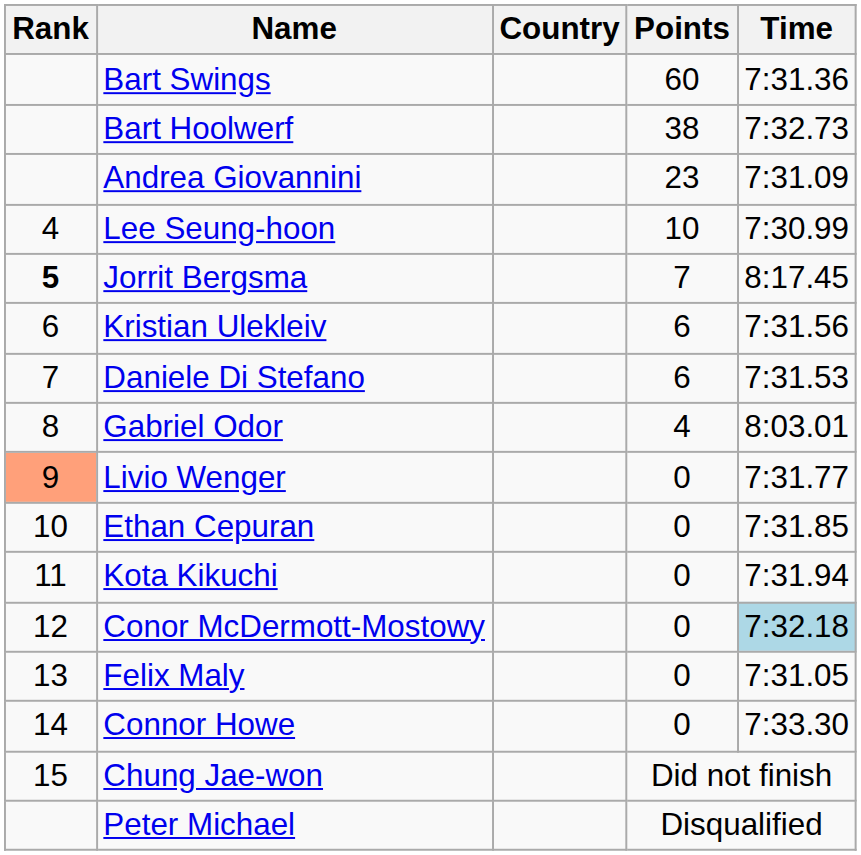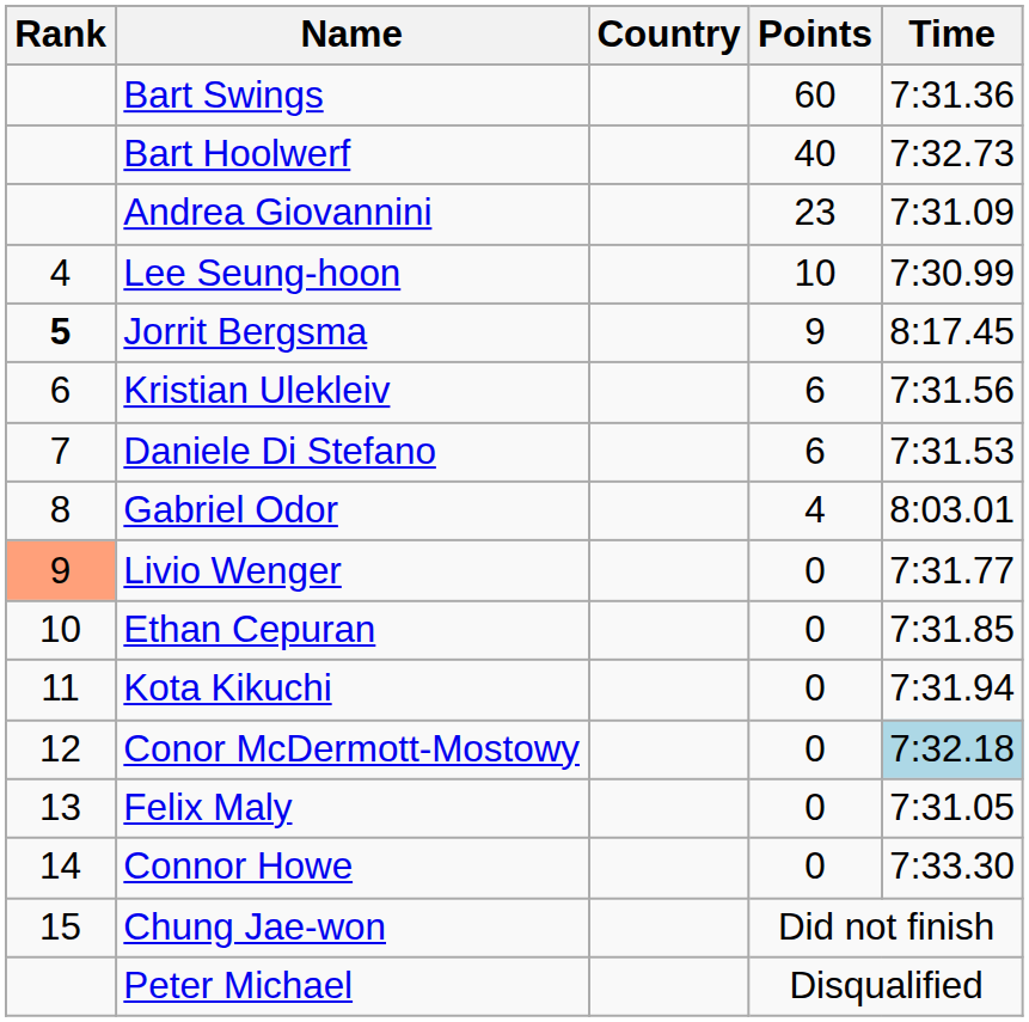Bart Hoolwerf | Points: 38 -> 40
Jorrit Bergsma | Points: 7 -> 9
